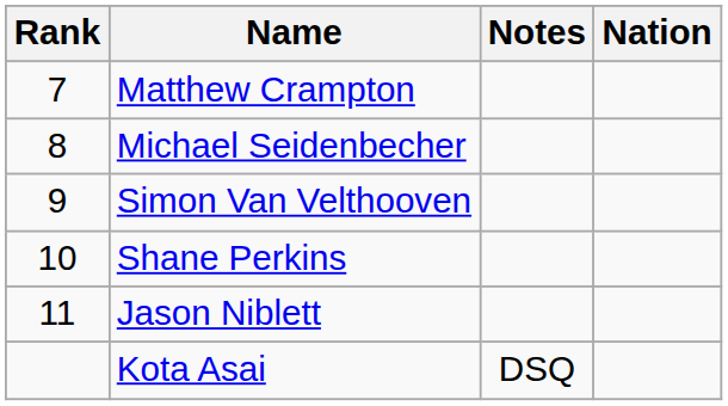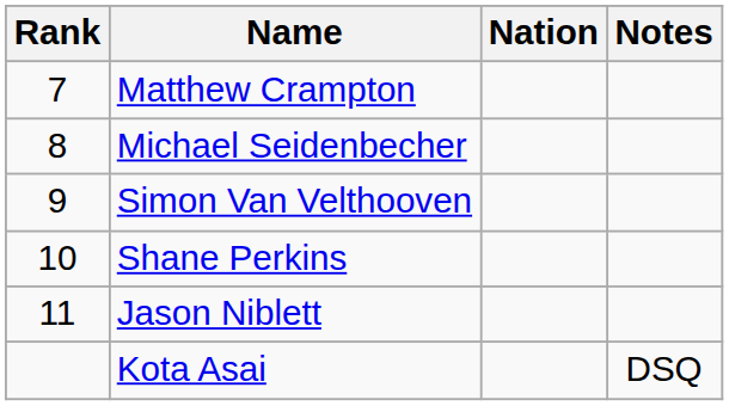columns swapped: Nation <-> Notes
